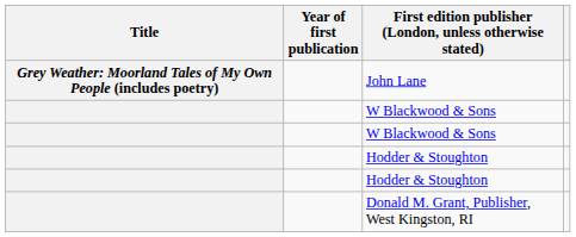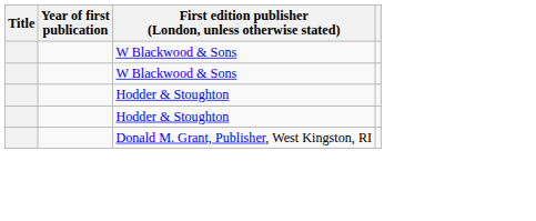- row: Grey Weather: Moorland Tales of My Own People (includes poetry) | John Lane
